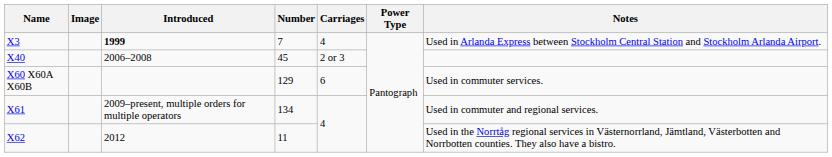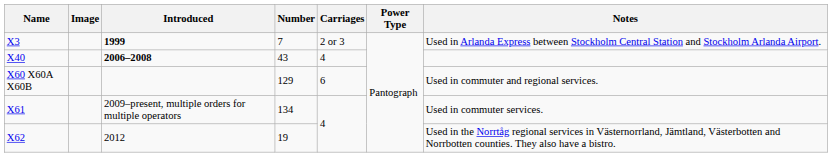X3 | Carriages: 4 -> 2 or 3
X40 | Introduced: normal -> bold
X40 | Number: 45 -> 43
X40 | Carriages: 2 or 3 -> 4
X60 X60A X60B | Notes: Used in commuter services. -> Used in commuter and regional services.
X61 | Notes: Used in commuter and regional services. -> Used in commuter services.
X62 | Number: 11 -> 19
